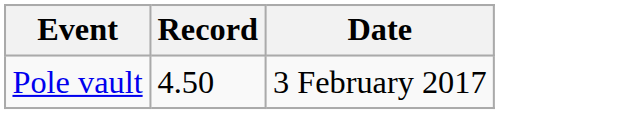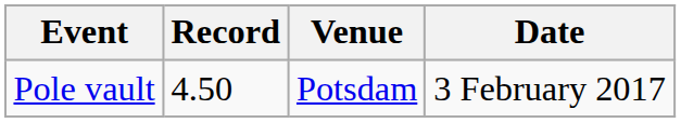+ column: Venue | Potsdam
